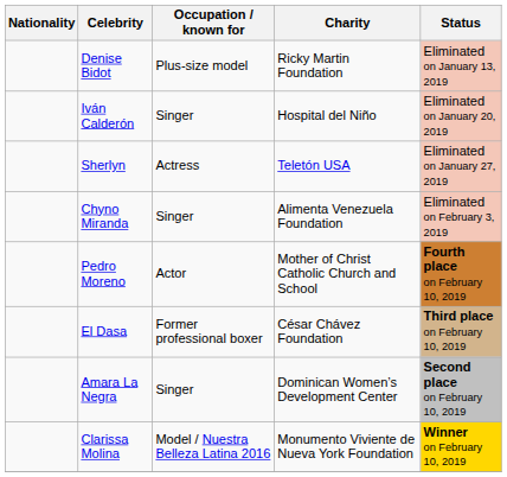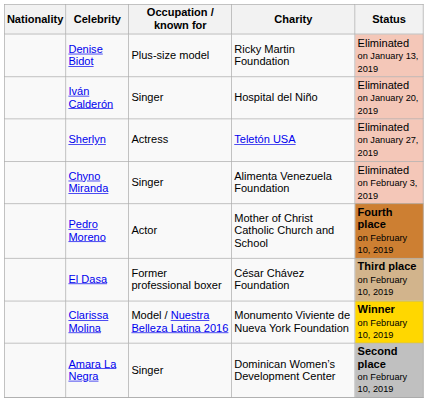rows swapped: Amara La Negra <-> Clarissa Molina
